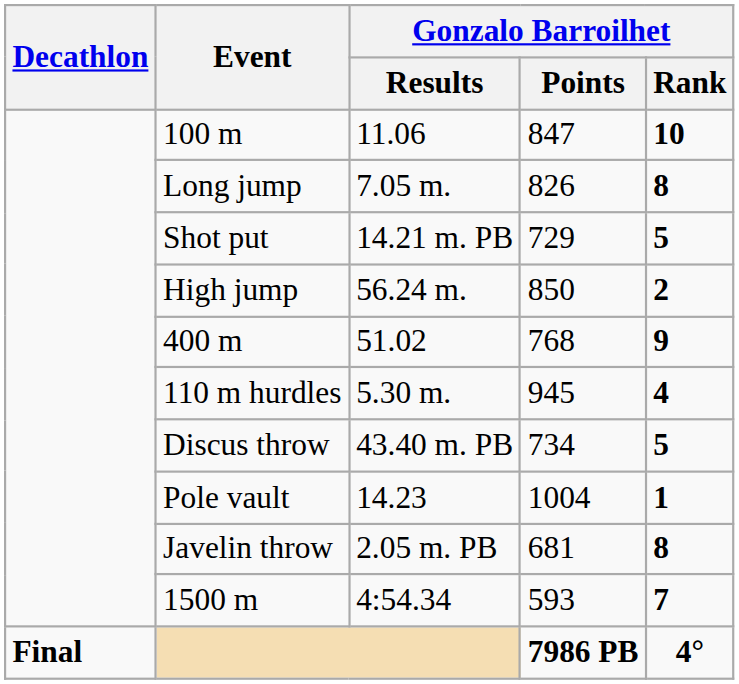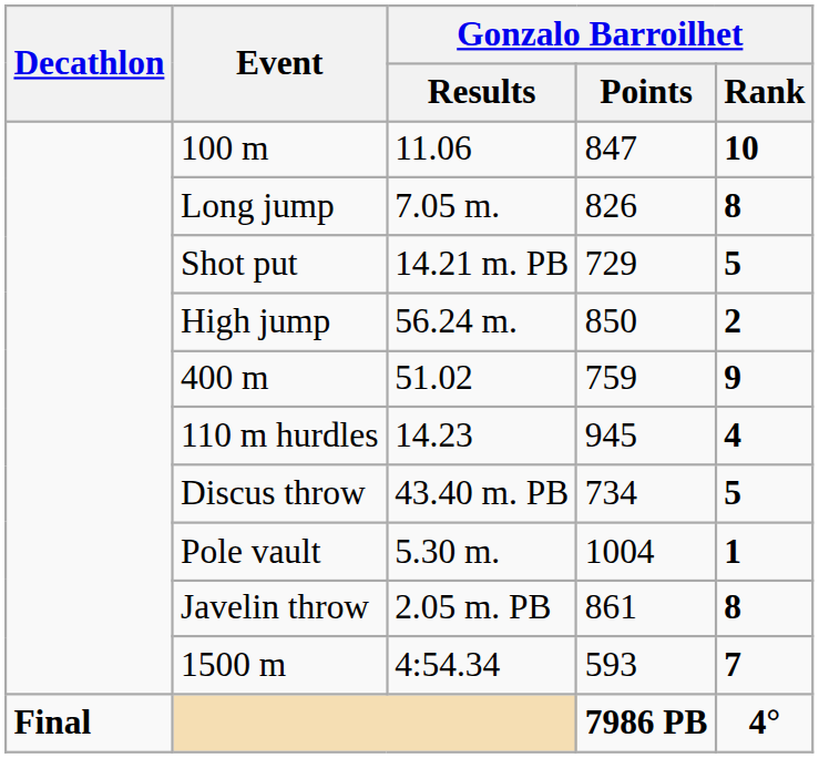400 m | Gonzalo Barroilhet / Points: 768 -> 759
110 m hurdles | Gonzalo Barroilhet / Results: 5.30 m. -> 14.23
Pole vault | Gonzalo Barroilhet / Results: 14.23 -> 5.30 m.
Javelin throw | Gonzalo Barroilhet / Points: 681 -> 861
